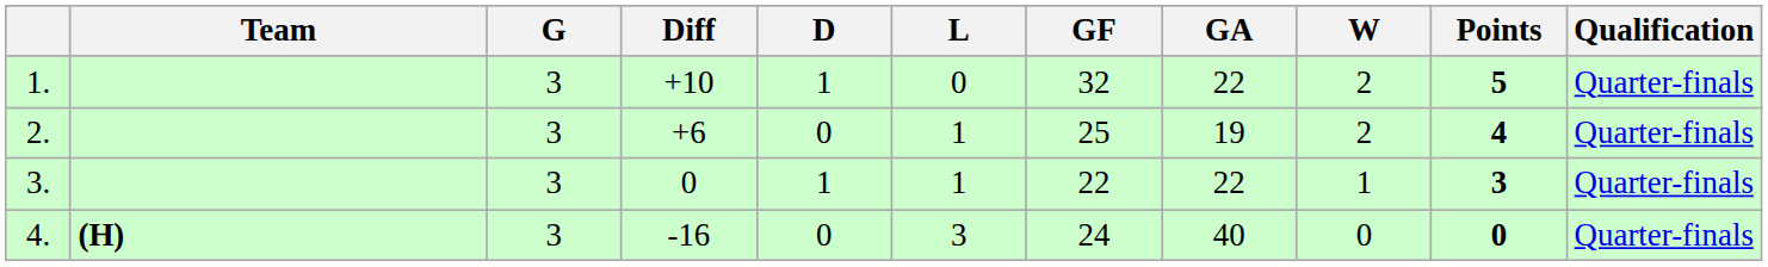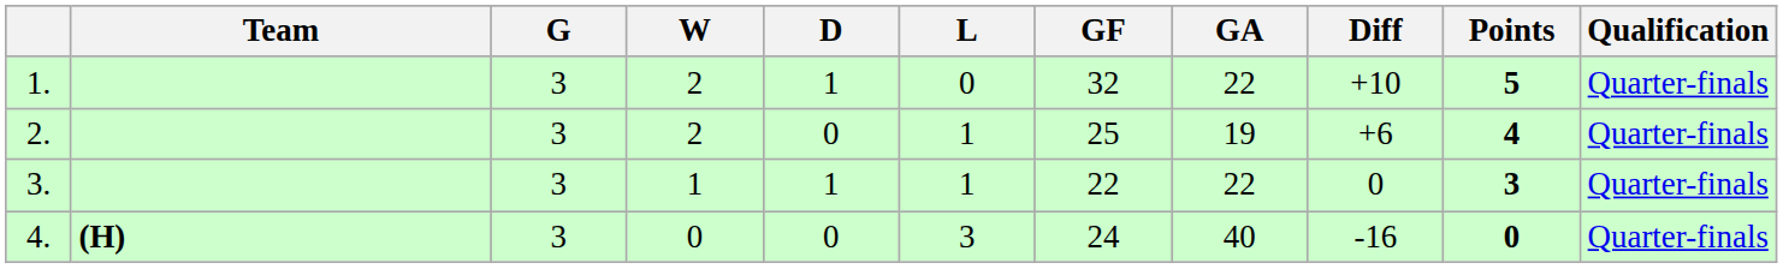columns swapped: W <-> Diff
